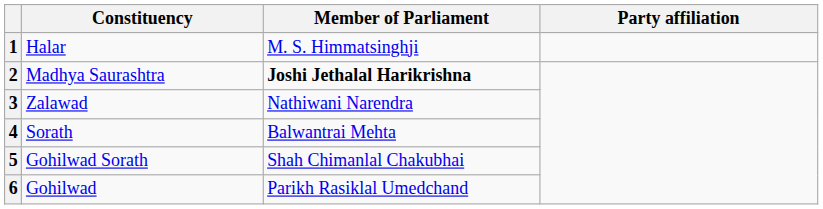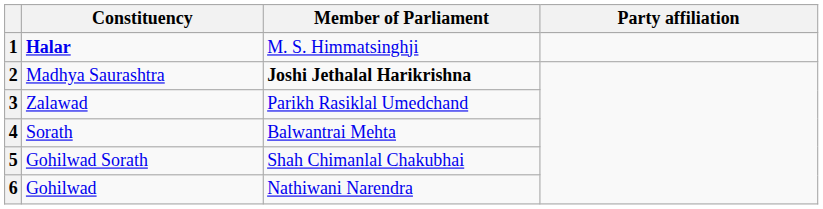1 | Constituency: normal -> bold
3 | Member of Parliament: Nathiwani Narendra -> Parikh Rasiklal Umedchand
6 | Member of Parliament: Parikh Rasiklal Umedchand -> Nathiwani Narendra
